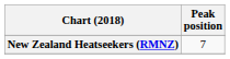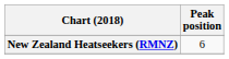New Zealand Heatseekers (RMNZ) | Peak position: 7 -> 6
